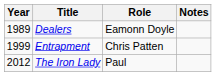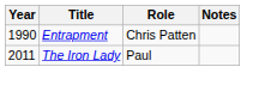- row: 1989 | Dealers | Eamonn Doyle
Entrapment | Year: 1999 -> 1990
The Iron Lady | Year: 2012 -> 2011
